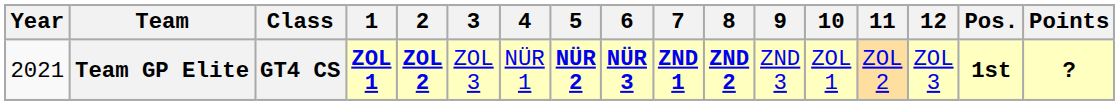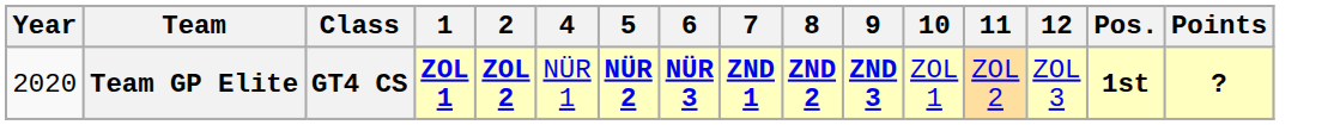- column: 3 | ZOL 3
Team GP Elite | Year: 2021 -> 2020
Team GP Elite | 9: normal -> bold
